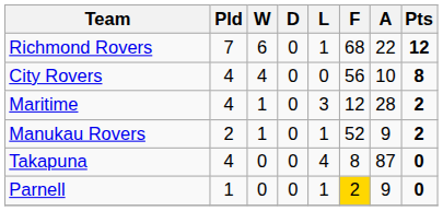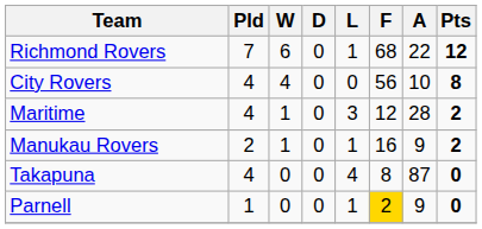Manukau Rovers | F: 52 -> 16
